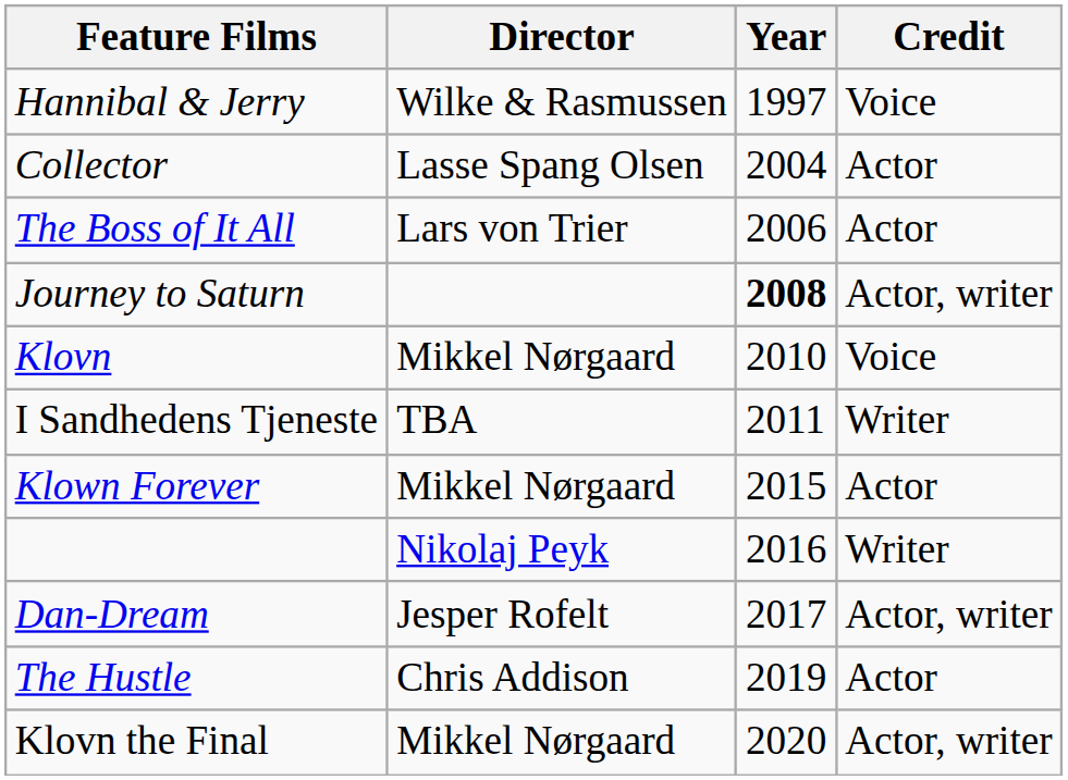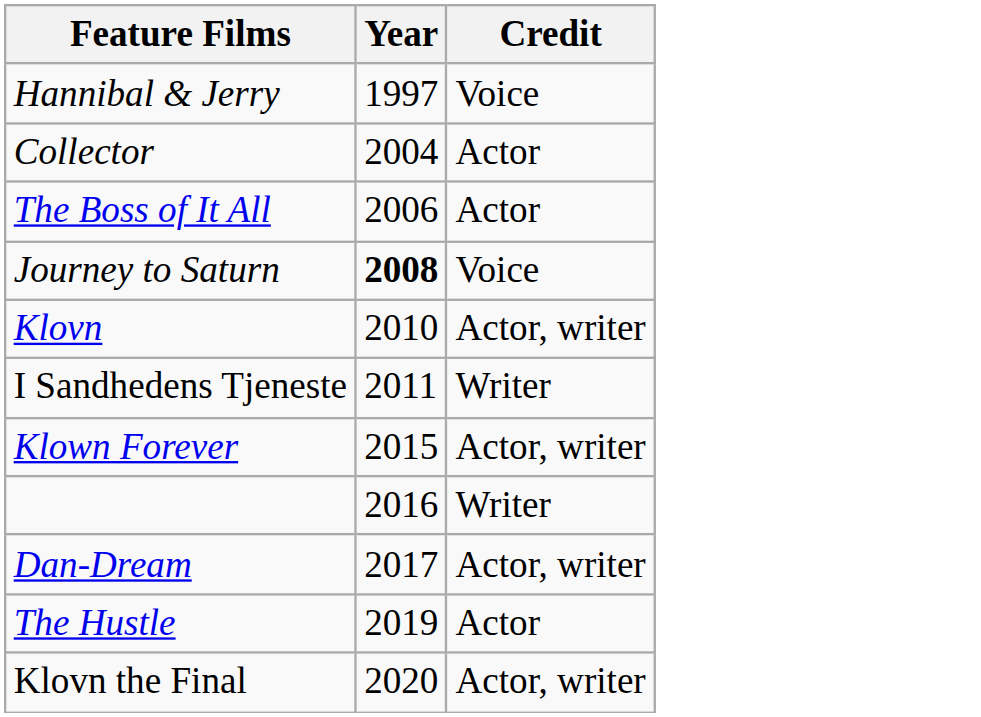- column: Director | Wilke & Rasmussen | Lasse Spang Olsen | Lars von Trier | Mikkel Nørgaard | TBA | Mikkel Nørgaard | Nikolaj Peyk | Jesper Rofelt | Chris Addison | Mikkel Nørgaard
Journey to Saturn | Credit: Actor, writer -> Voice
Klovn | Credit: Voice -> Actor, writer
Klown Forever | Credit: Actor -> Actor, writer
